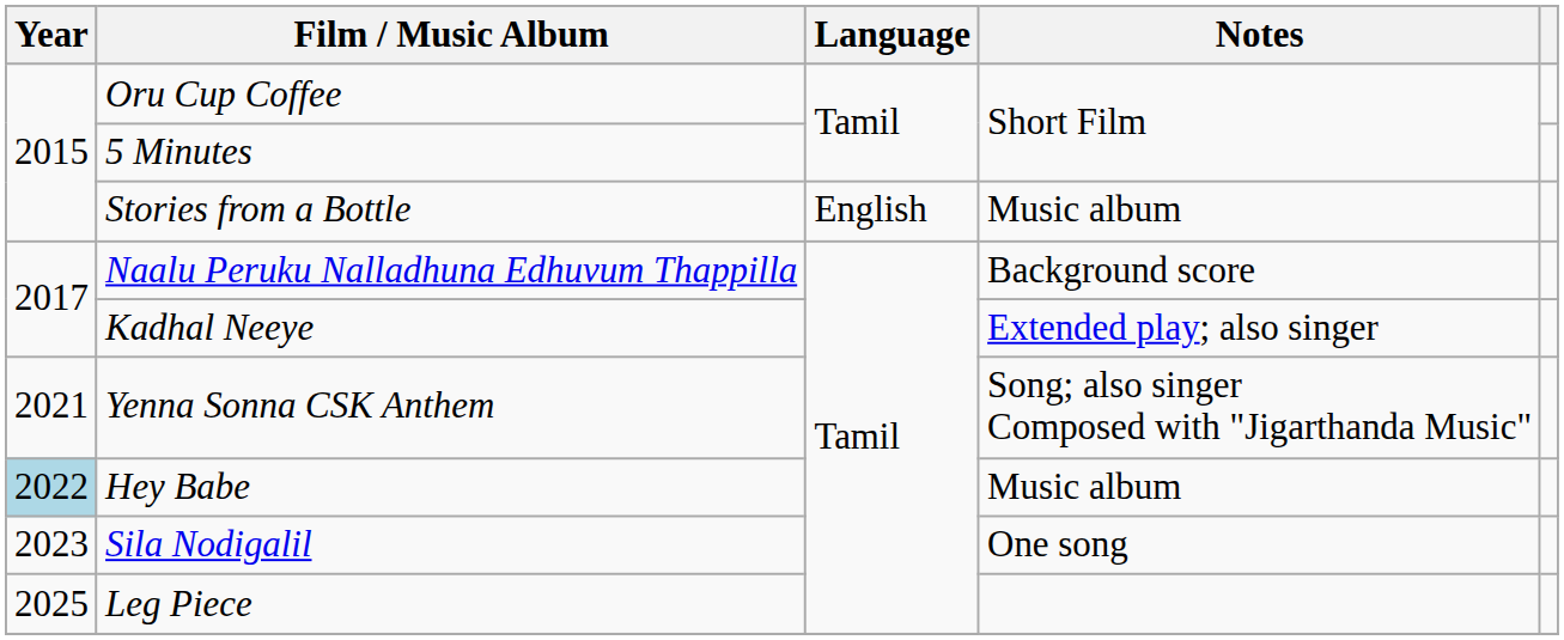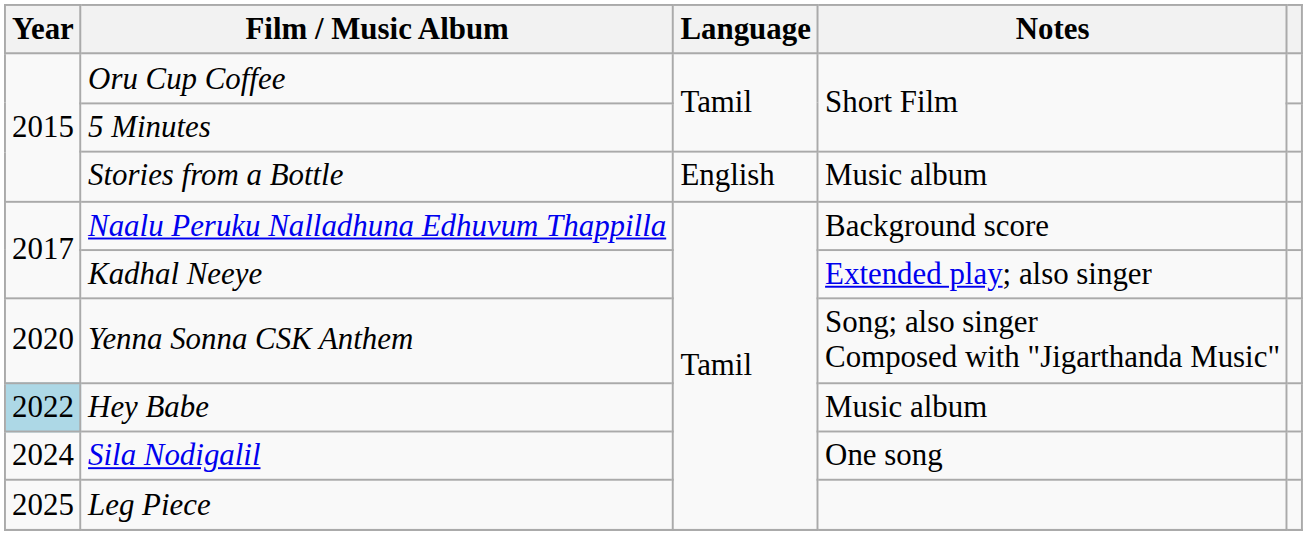Yenna Sonna CSK Anthem | Year: 2021 -> 2020
Sila Nodigalil | Year: 2023 -> 2024
